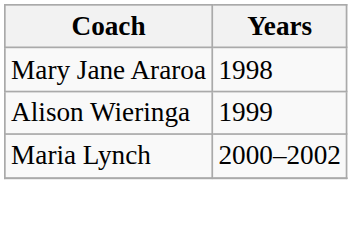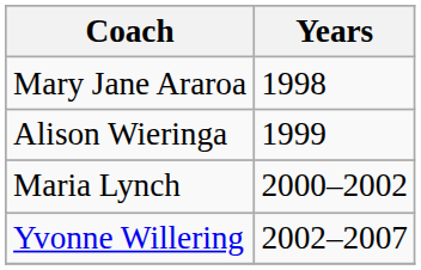+ row: Yvonne Willering | 2002–2007
